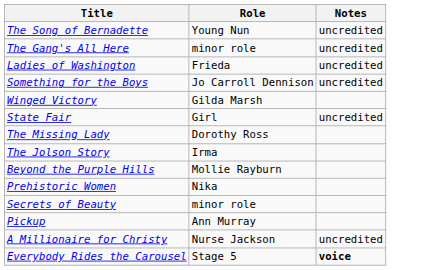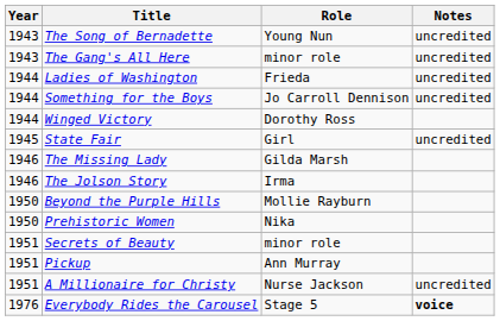+ column: Year | 1943 | 1943 | 1944 | 1944 | 1944 | 1945 | 1946 | 1946 | 1950 | 1950 | 1951 | 1951 | 1951 | 1976
Winged Victory | Role: Gilda Marsh -> Dorothy Ross
The Missing Lady | Role: Dorothy Ross -> Gilda Marsh
